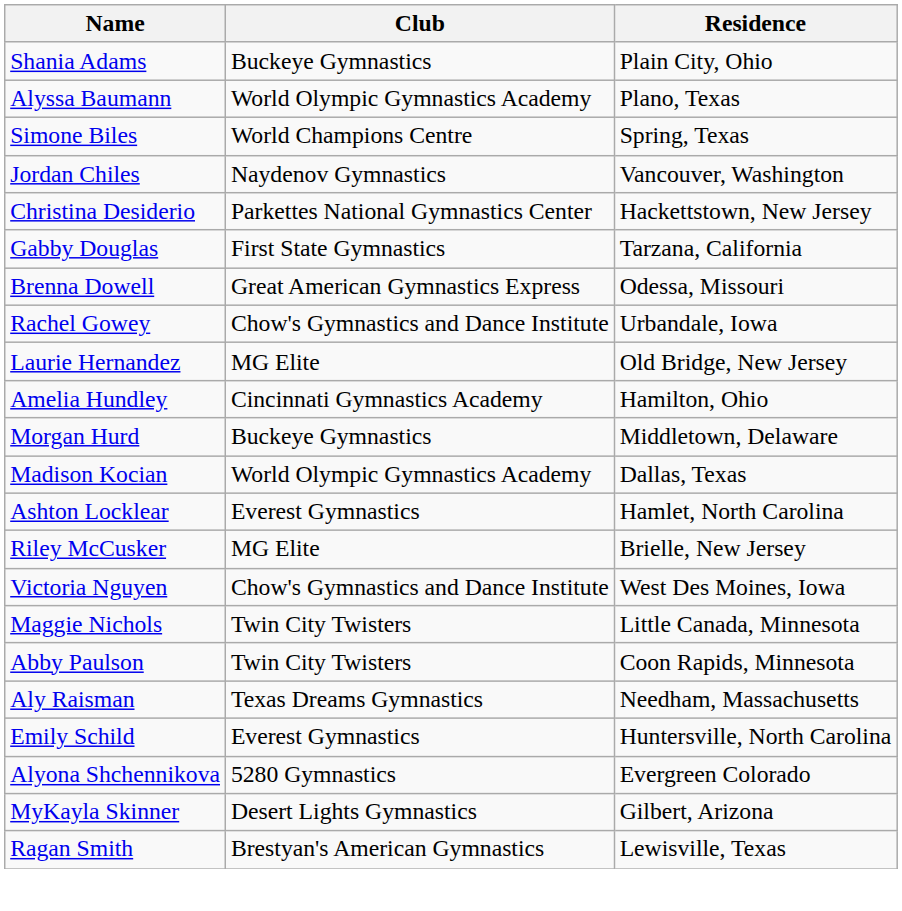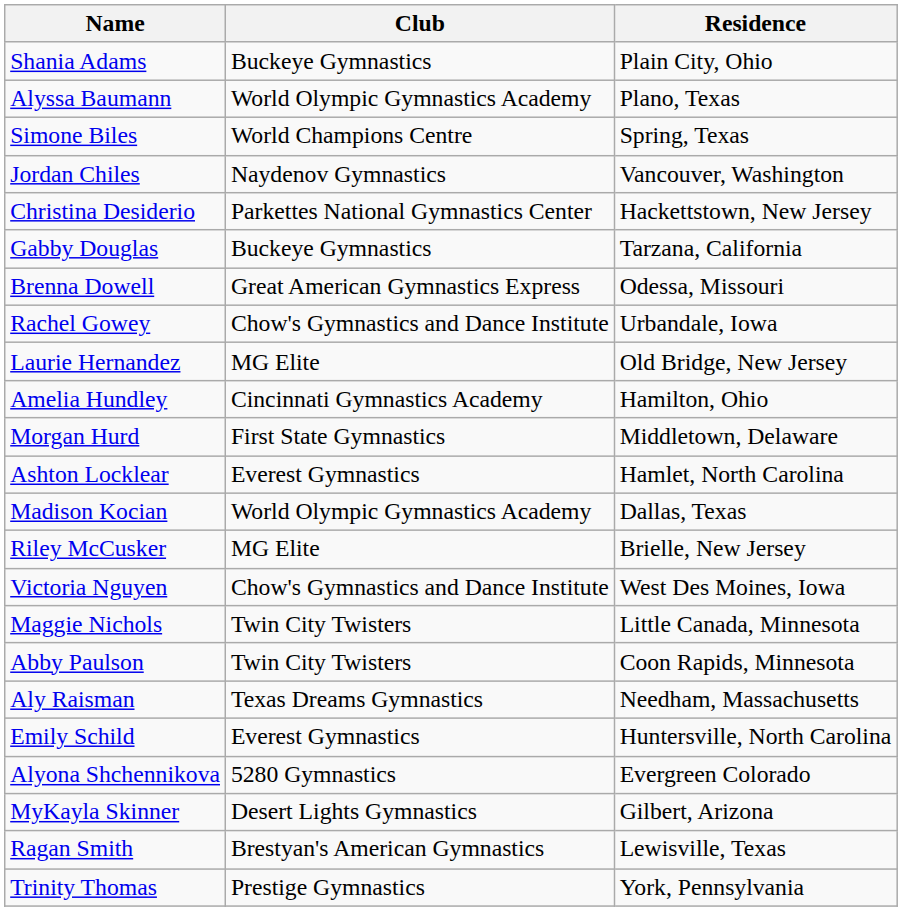Gabby Douglas | Club: First State Gymnastics -> Buckeye Gymnastics
Morgan Hurd | Club: Buckeye Gymnastics -> First State Gymnastics
rows swapped: Madison Kocian <-> Ashton Locklear
+ row: Trinity Thomas | Prestige Gymnastics | York, Pennsylvania
